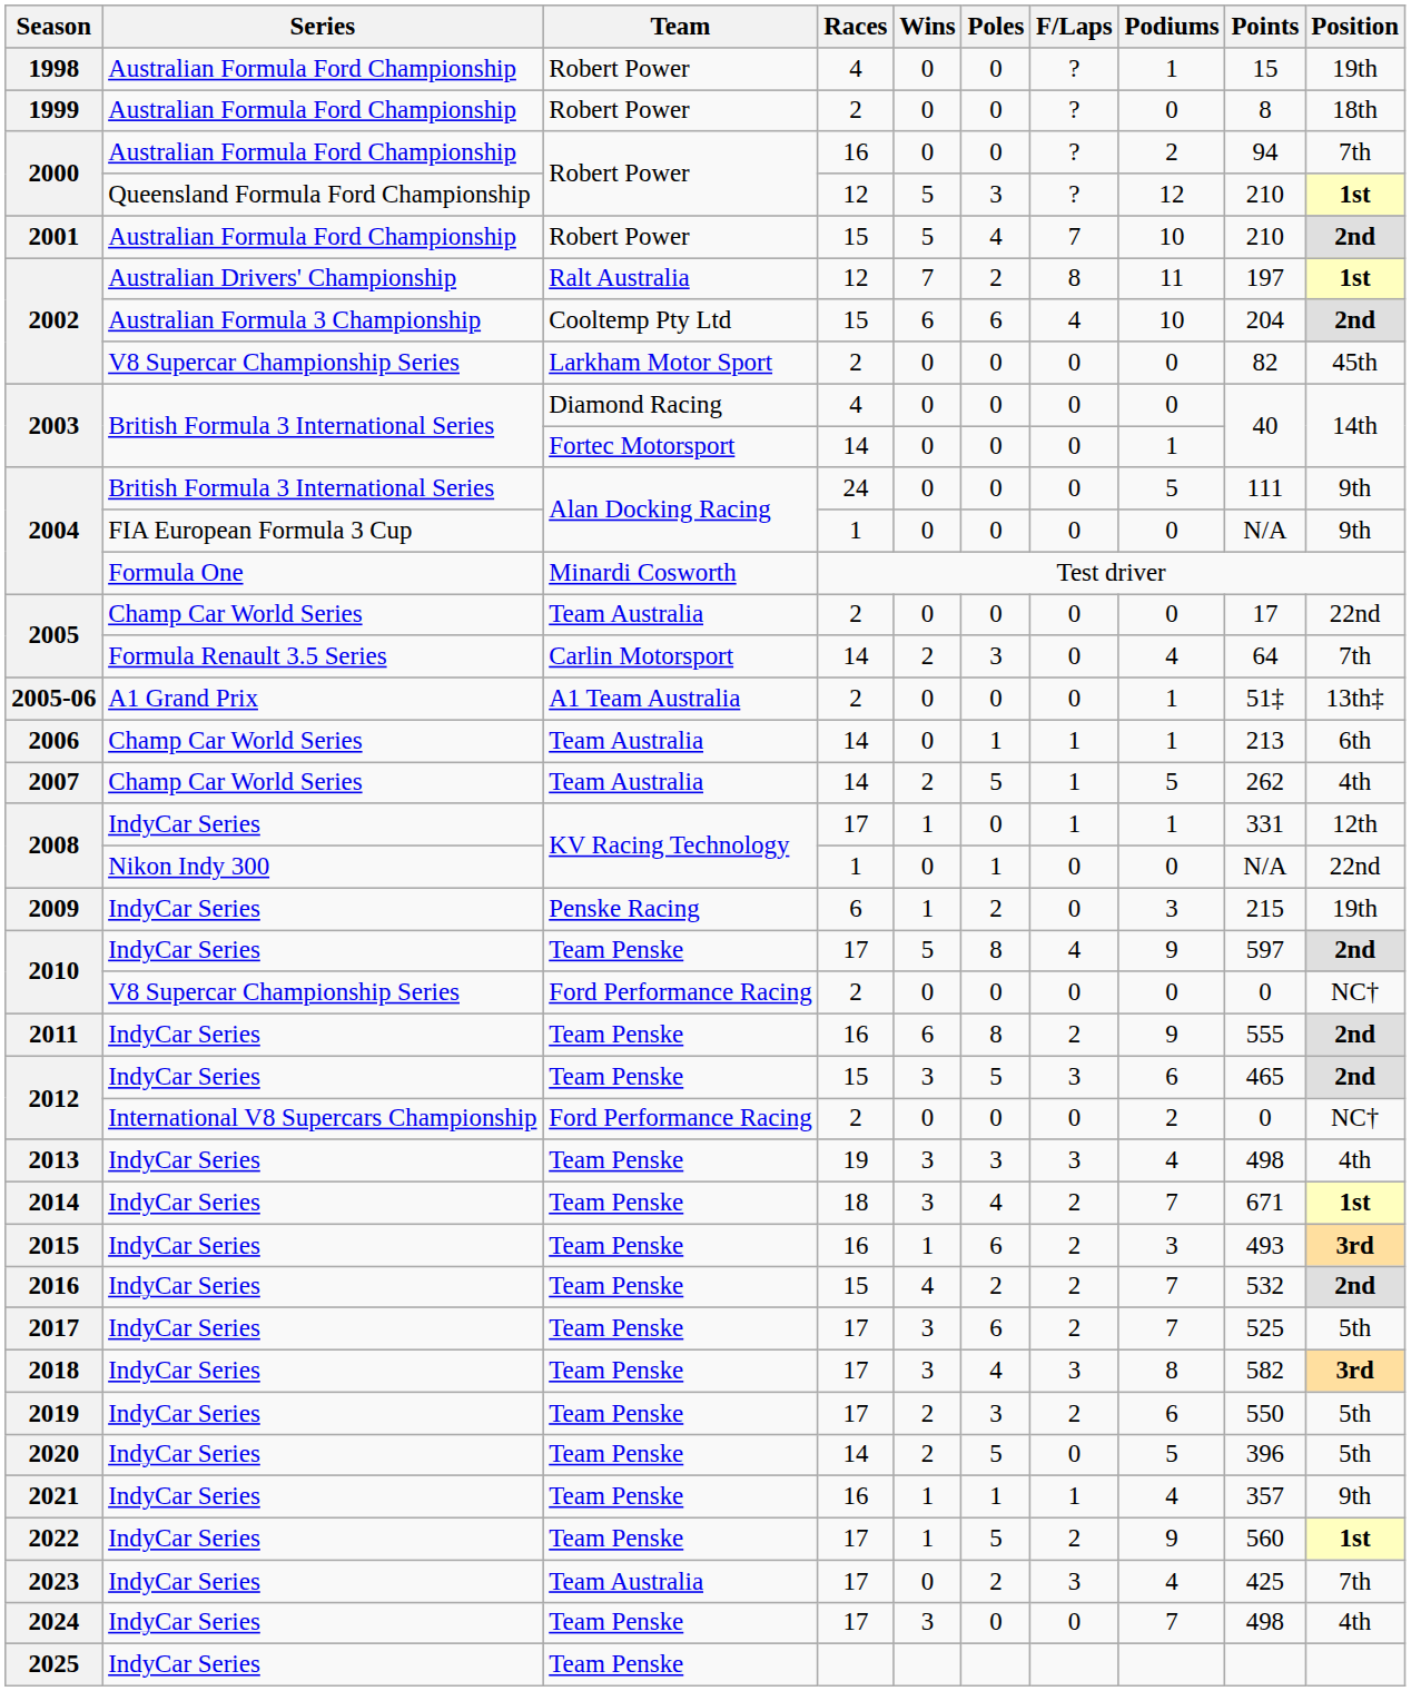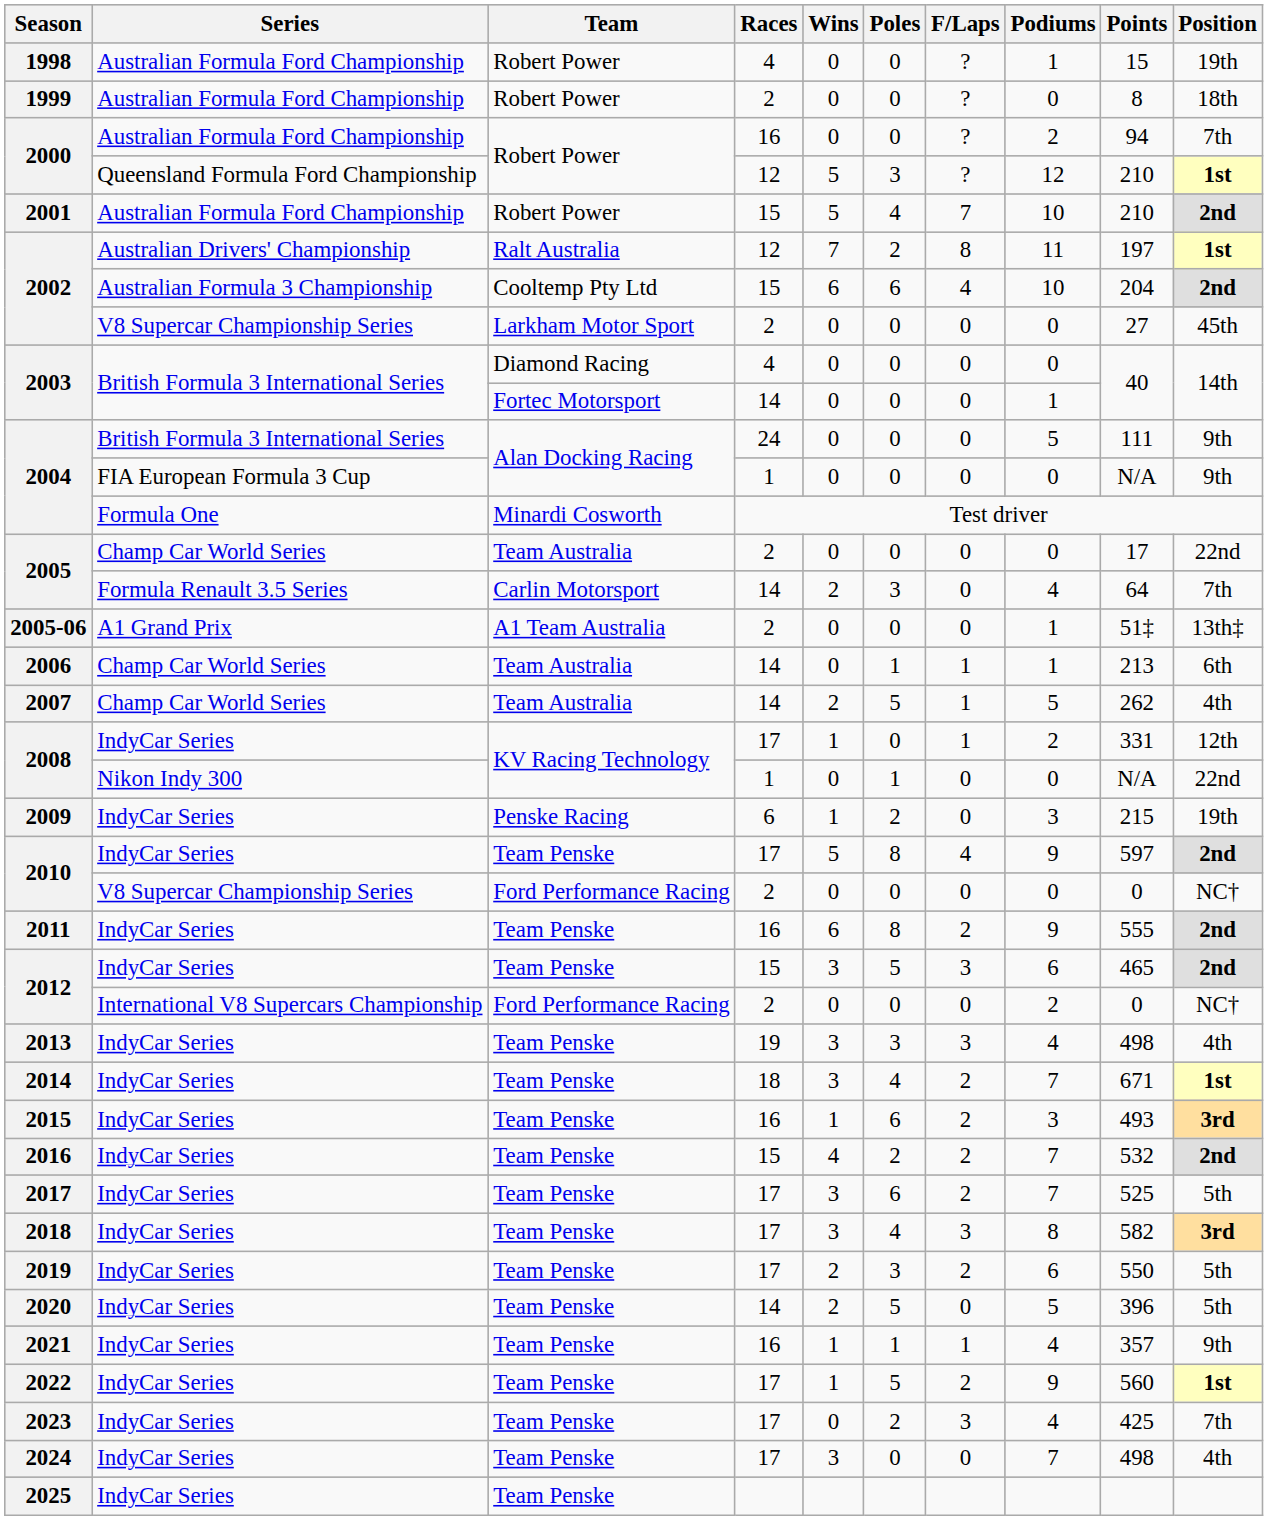2002 / V8 Supercar Championship Series | Points: 82 -> 27
2008 / IndyCar Series | Podiums: 1 -> 2
2023 | Team: Team Australia -> Team Penske
